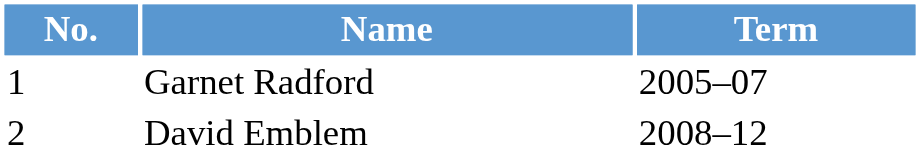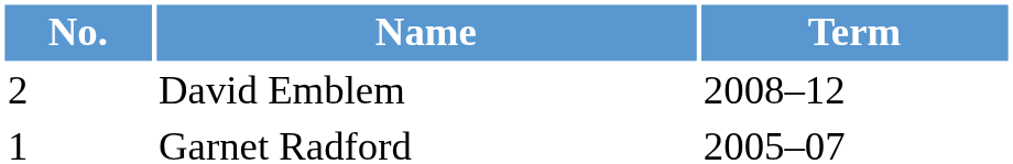rows swapped: Garnet Radford <-> David Emblem
